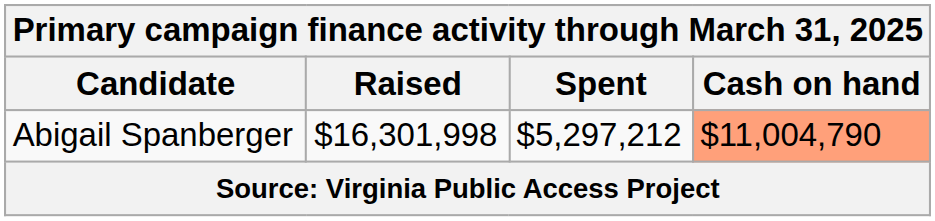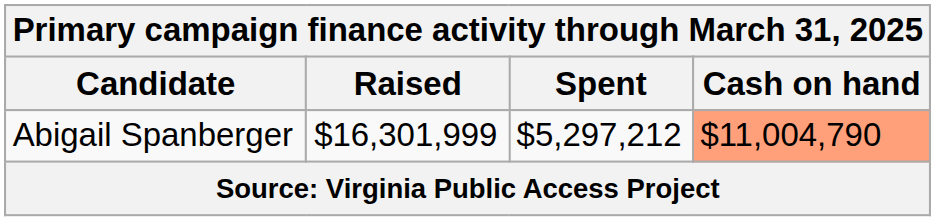Abigail Spanberger | Raised: $16,301,998 -> $16,301,999
